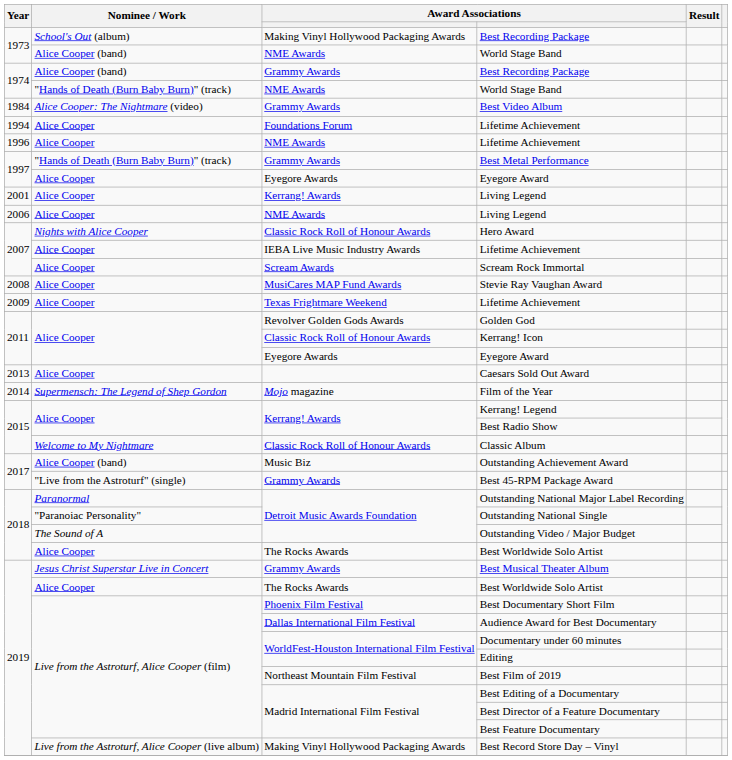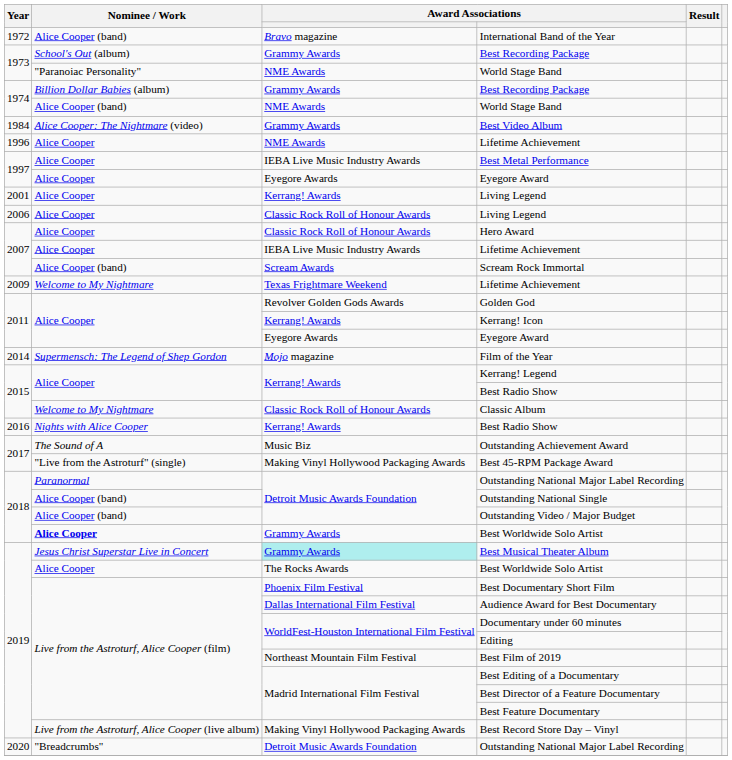+ row: 1972 | Alice Cooper (band) | Bravo magazine | International Band of the Year
1973 / Best Recording Package | column 3: Making Vinyl Hollywood Packaging Awards -> Grammy Awards
1973 / World Stage Band | Nominee / Work: Alice Cooper (band) -> "Paranoiac Personality"
1974 / Best Recording Package | Nominee / Work: Alice Cooper (band) -> Billion Dollar Babies (album)
1974 / World Stage Band | Nominee / Work: "Hands of Death (Burn Baby Burn)" (track) -> Alice Cooper (band)
- row: 1994 | Alice Cooper | Foundations Forum | Lifetime Achievement
Best Metal Performance | Nominee / Work: "Hands of Death (Burn Baby Burn)" (track) -> Alice Cooper
Best Metal Performance | column 3: Grammy Awards -> IEBA Live Music Industry Awards
2006 / Living Legend | column 3: NME Awards -> Classic Rock Roll of Honour Awards
Hero Award | Nominee / Work: Nights with Alice Cooper -> Alice Cooper
Scream Rock Immortal | Nominee / Work: Alice Cooper -> Alice Cooper (band)
- row: 2008 | Alice Cooper | MusiCares MAP Fund Awards | Stevie Ray Vaughan Award
2009 / Lifetime Achievement | Nominee / Work: Alice Cooper -> Welcome to My Nightmare
Kerrang! Icon | column 3: Classic Rock Roll of Honour Awards -> Kerrang! Awards
- row: 2013 | Alice Cooper | Caesars Sold Out Award
+ row: 2016 | Nights with Alice Cooper | Kerrang! Awards | Best Radio Show
Outstanding Achievement Award | Nominee / Work: Alice Cooper (band) -> The Sound of A
Best 45-RPM Package Award | column 3: Grammy Awards -> Making Vinyl Hollywood Packaging Awards
Outstanding National Single | Nominee / Work: "Paranoiac Personality" -> Alice Cooper (band)
Outstanding Video / Major Budget | Nominee / Work: The Sound of A -> Alice Cooper (band)
2018 / Best Worldwide Solo Artist | Nominee / Work: normal -> bold
2018 / Best Worldwide Solo Artist | column 3: The Rocks Awards -> Grammy Awards
Best Musical Theater Album | column 3: no background -> paleturquoise background
+ row: 2020 | "Breadcrumbs" | Detroit Music Awards Foundation | Outstanding National Major Label Recording
